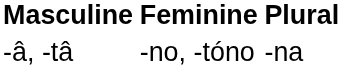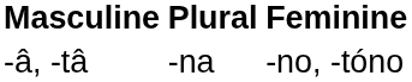columns swapped: Feminine <-> Plural
